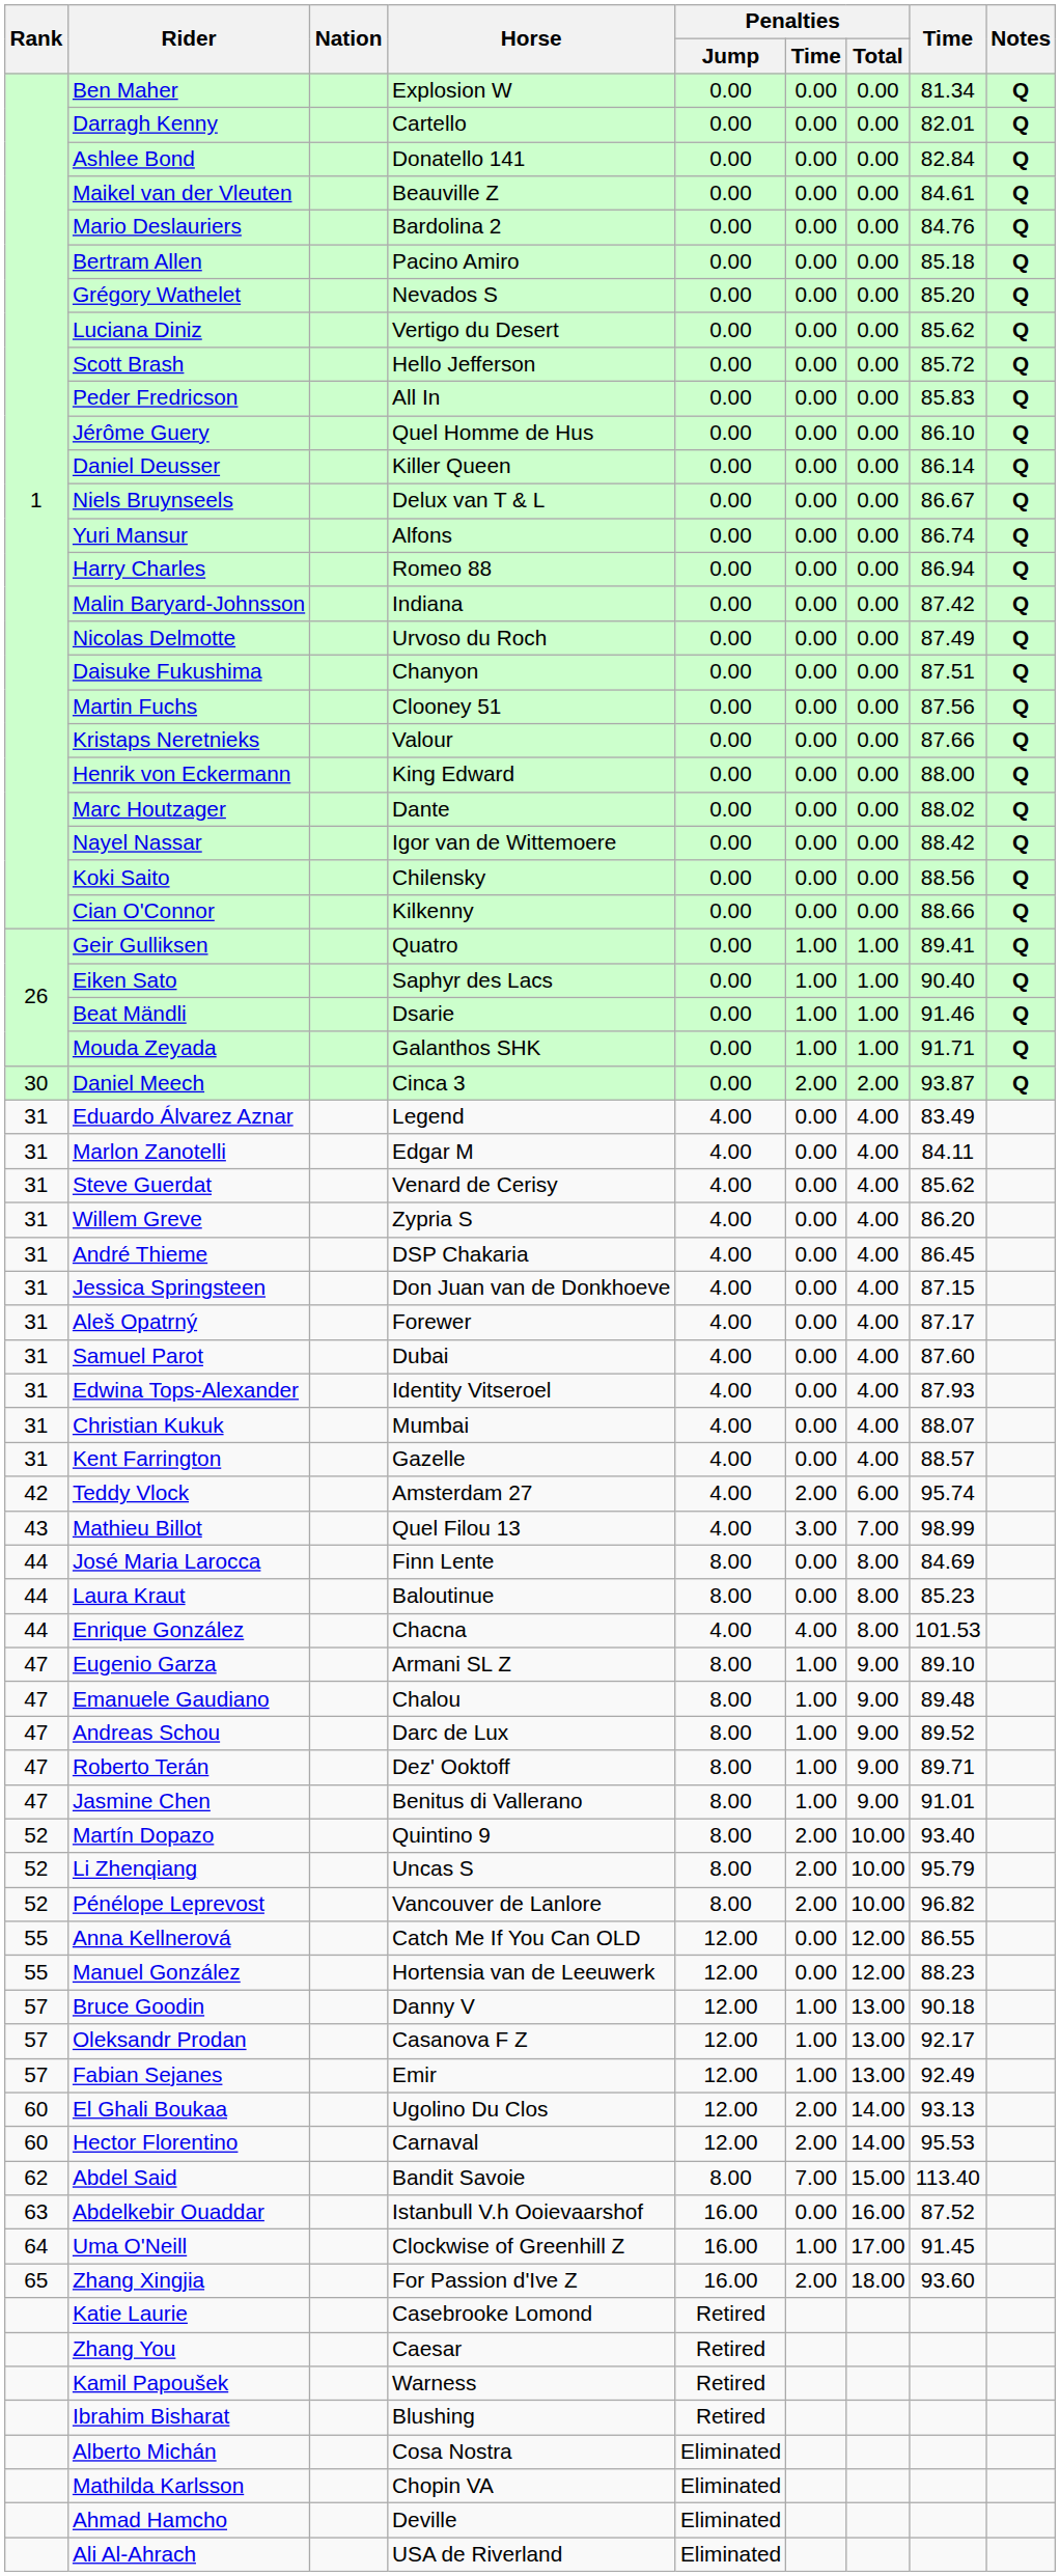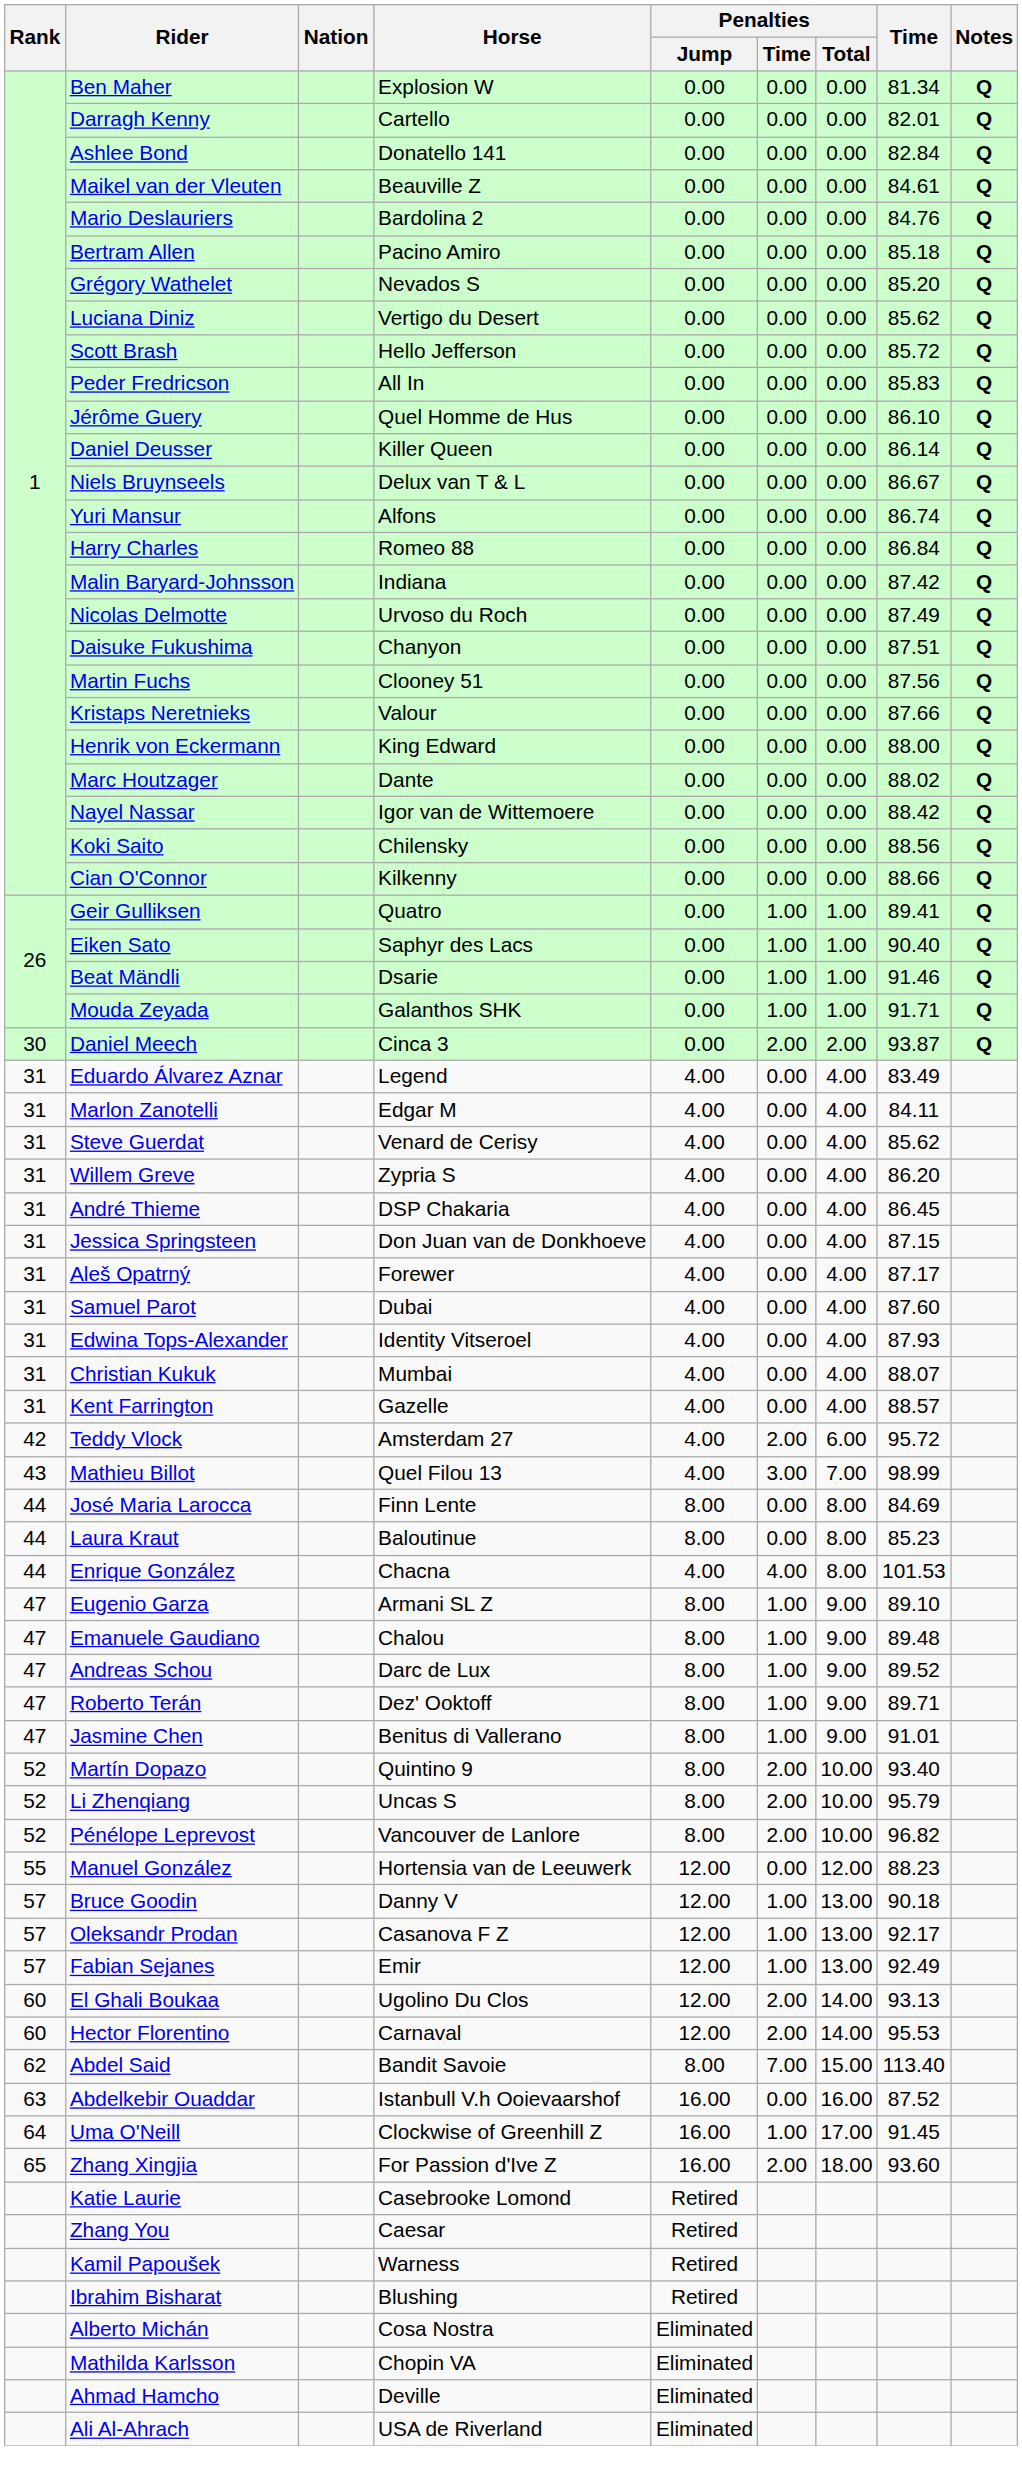Harry Charles | Time: 86.94 -> 86.84
Teddy Vlock | Time: 95.74 -> 95.72
- row: 55 | Anna Kellnerová | Catch Me If You Can OLD | 12.00 | 0.00 | 12.00 | 86.55
